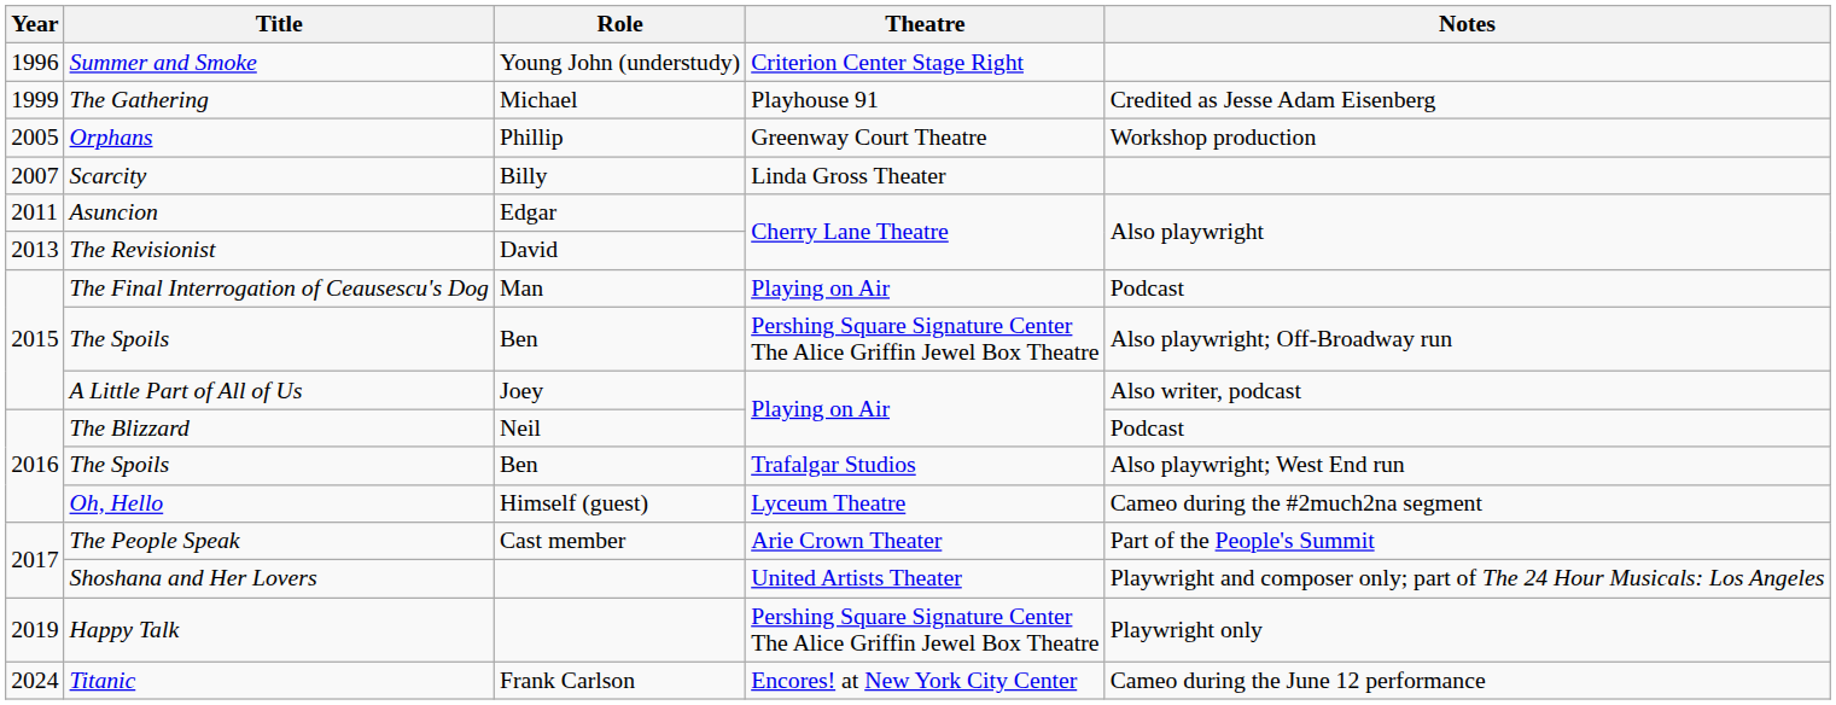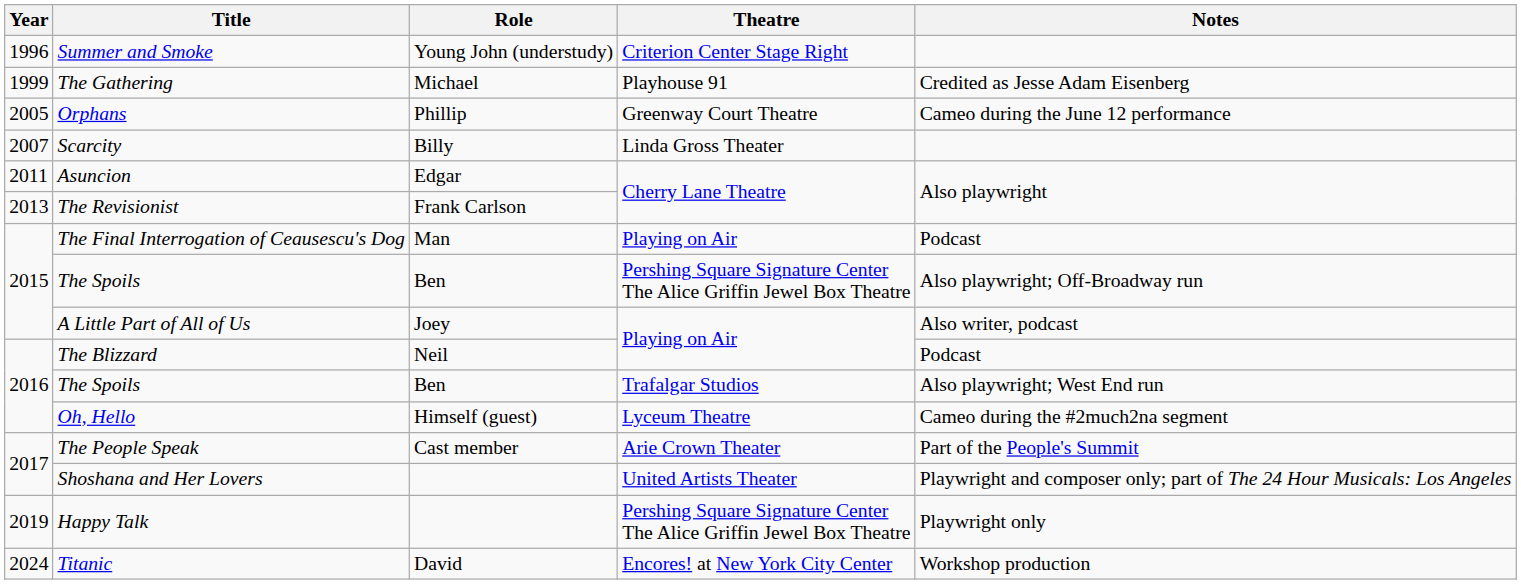Orphans | Notes: Workshop production -> Cameo during the June 12 performance
The Revisionist | Role: David -> Frank Carlson
Titanic | Role: Frank Carlson -> David
Titanic | Notes: Cameo during the June 12 performance -> Workshop production
